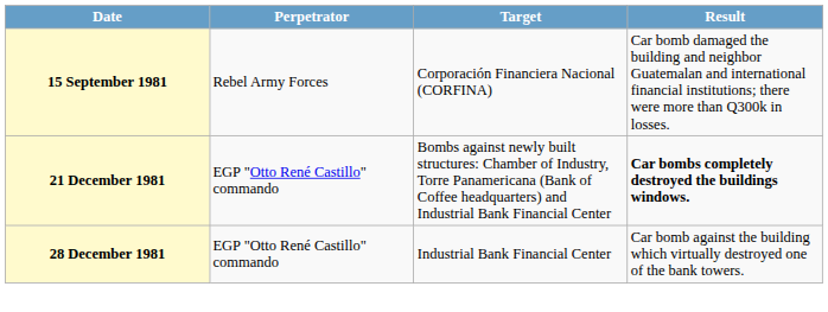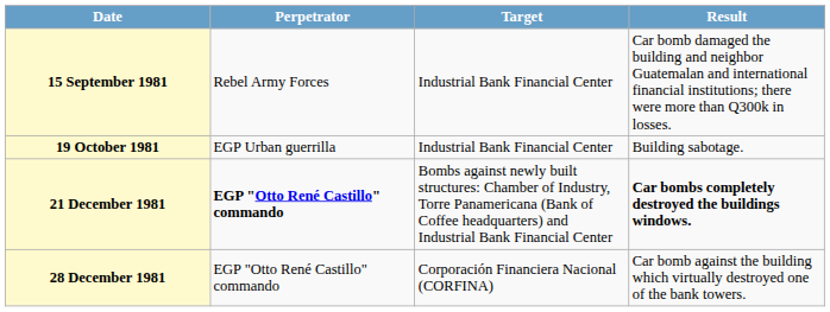15 September 1981 | Target: Corporación Financiera Nacional (CORFINA) -> Industrial Bank Financial Center
+ row: 19 October 1981 | EGP Urban guerrilla | Industrial Bank Financial Center | Building sabotage.
21 December 1981 | Perpetrator: normal -> bold
28 December 1981 | Target: Industrial Bank Financial Center -> Corporación Financiera Nacional (CORFINA)
